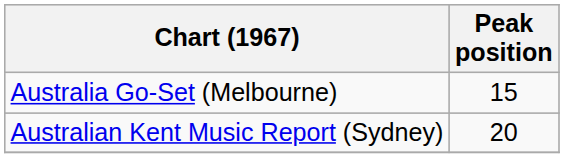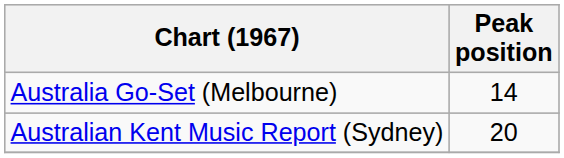Australia Go-Set (Melbourne) | Peak position: 15 -> 14
